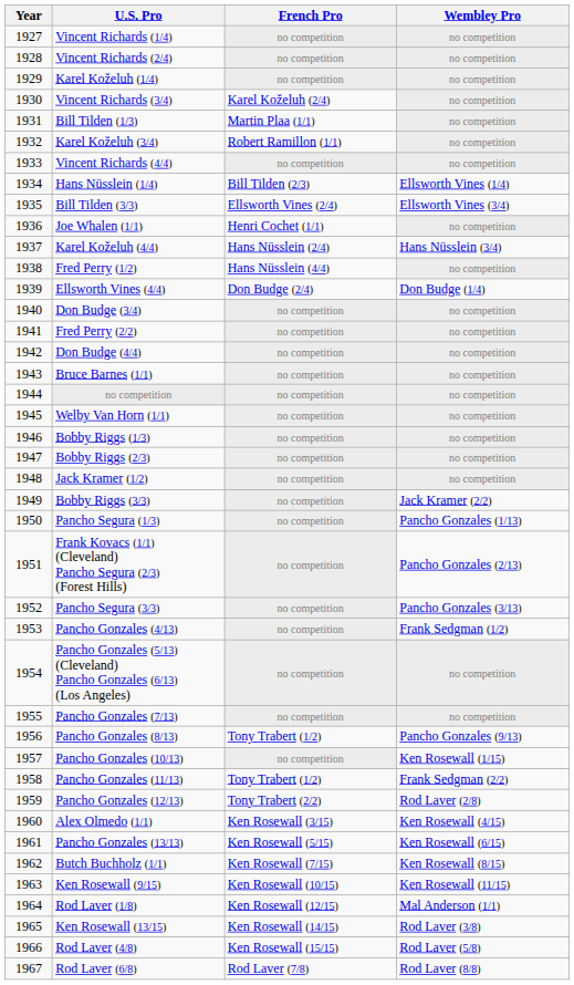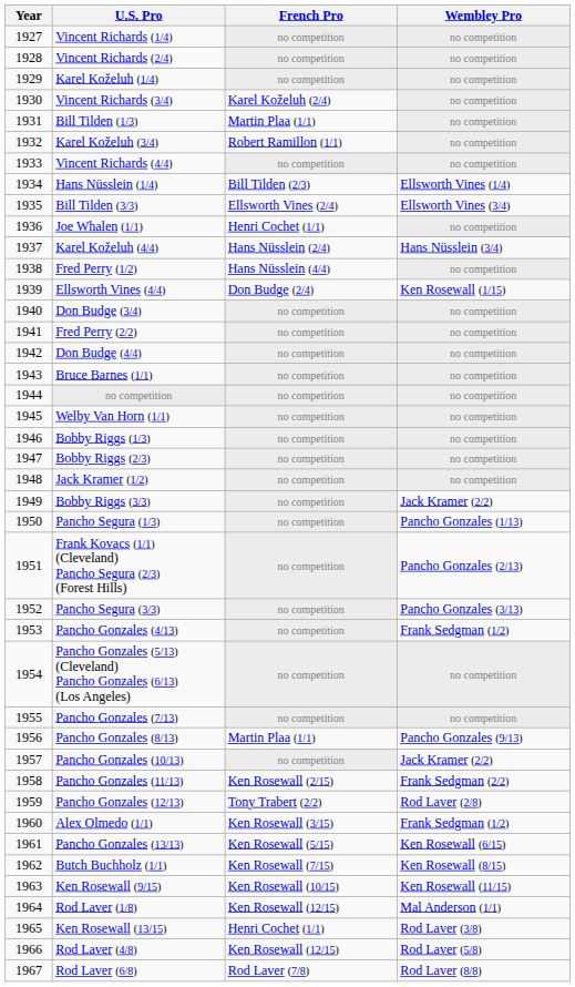Ellsworth Vines (4/4) | Wembley Pro: Don Budge (1/4) -> Ken Rosewall (1/15)
Pancho Gonzales (8/13) | French Pro: Tony Trabert (1/2) -> Martin Plaa (1/1)
Pancho Gonzales (10/13) | Wembley Pro: Ken Rosewall (1/15) -> Jack Kramer (2/2)
Pancho Gonzales (11/13) | French Pro: Tony Trabert (1/2) -> Ken Rosewall (2/15)
Alex Olmedo (1/1) | Wembley Pro: Ken Rosewall (4/15) -> Frank Sedgman (1/2)
Ken Rosewall (13/15) | French Pro: Ken Rosewall (14/15) -> Henri Cochet (1/1)
Rod Laver (4/8) | French Pro: Ken Rosewall (15/15) -> Ken Rosewall (12/15)
